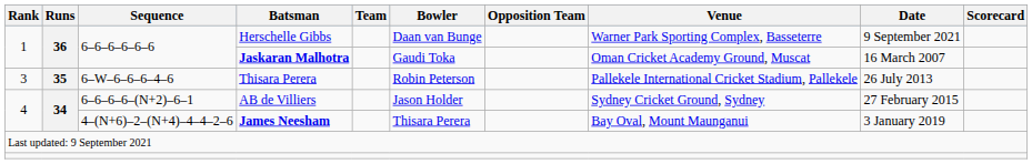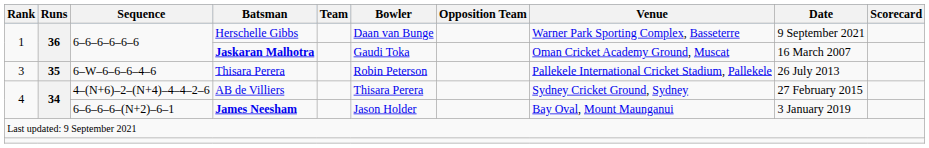AB de Villiers | Sequence: 6–6–6–6–(N+2)–6–1 -> 4–(N+6)–2–(N+4)–4–4–2–6
AB de Villiers | Bowler: Jason Holder -> Thisara Perera
James Neesham | Sequence: 4–(N+6)–2–(N+4)–4–4–2–6 -> 6–6–6–6–(N+2)–6–1
James Neesham | Bowler: Thisara Perera -> Jason Holder
